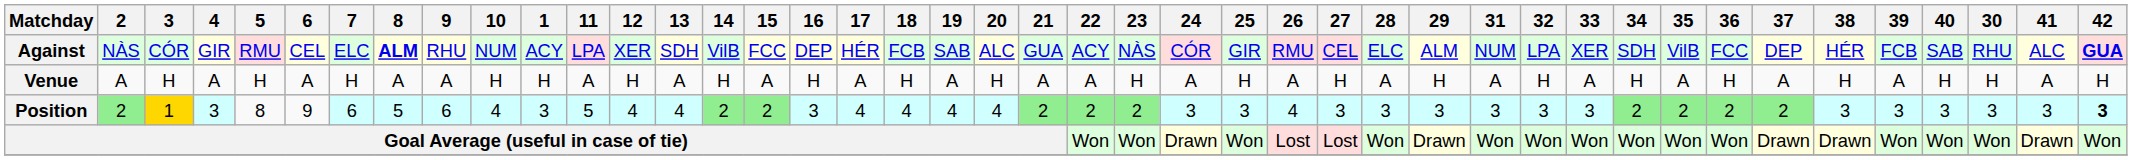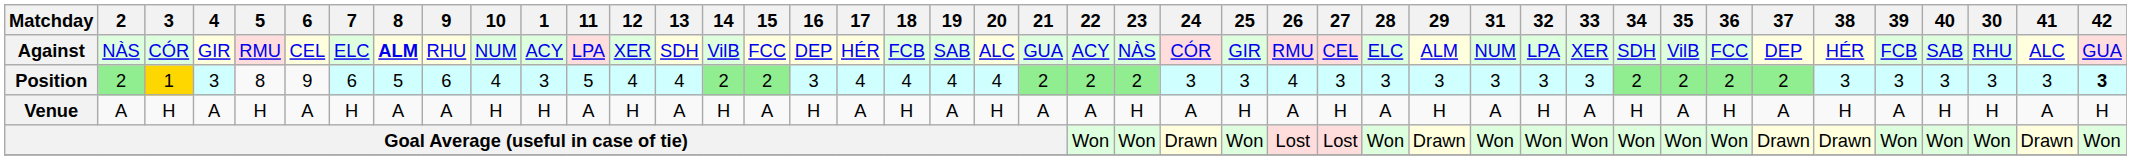Against | 42: bold -> normal
rows swapped: Venue <-> Position
